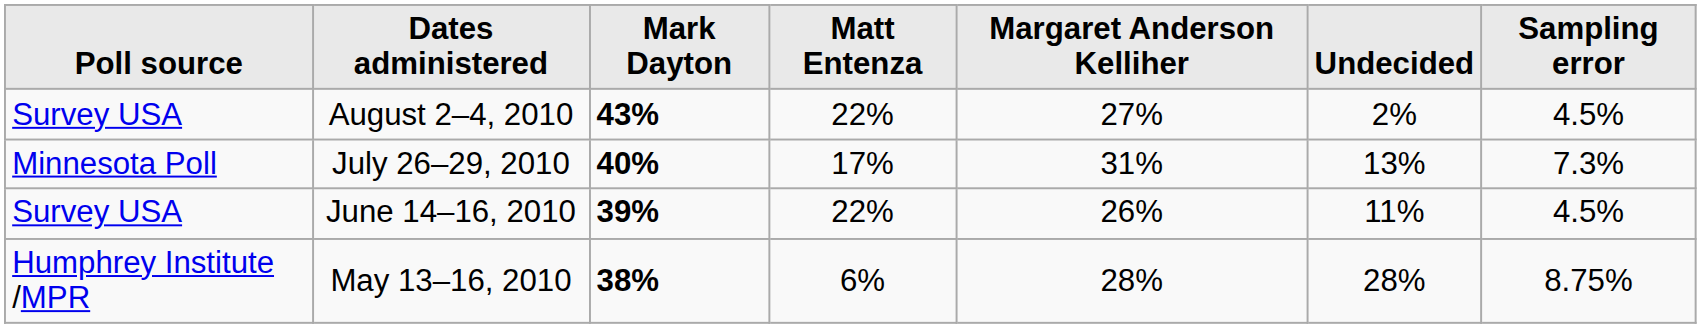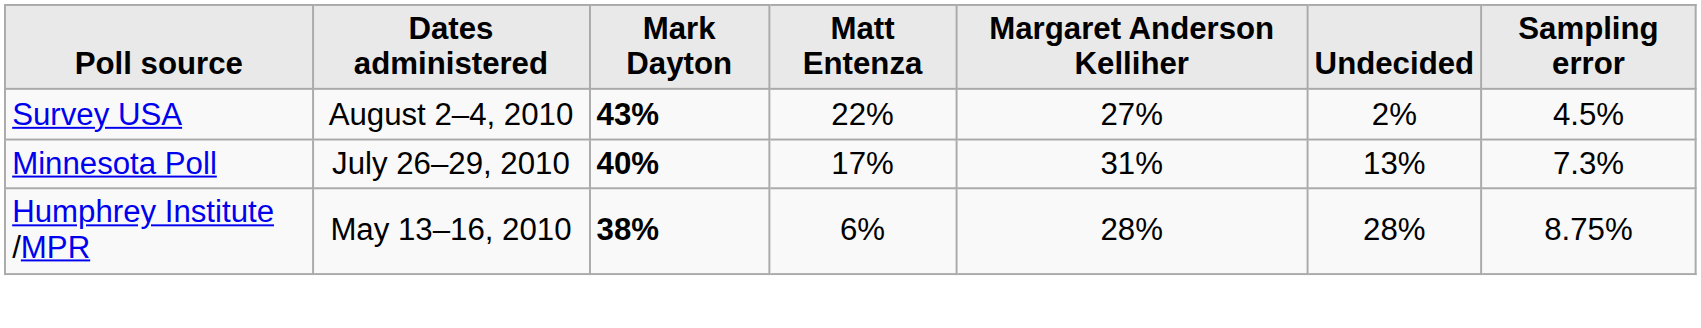- row: Survey USA | June 14–16, 2010 | 39% | 22% | 26% | 11% | 4.5%
